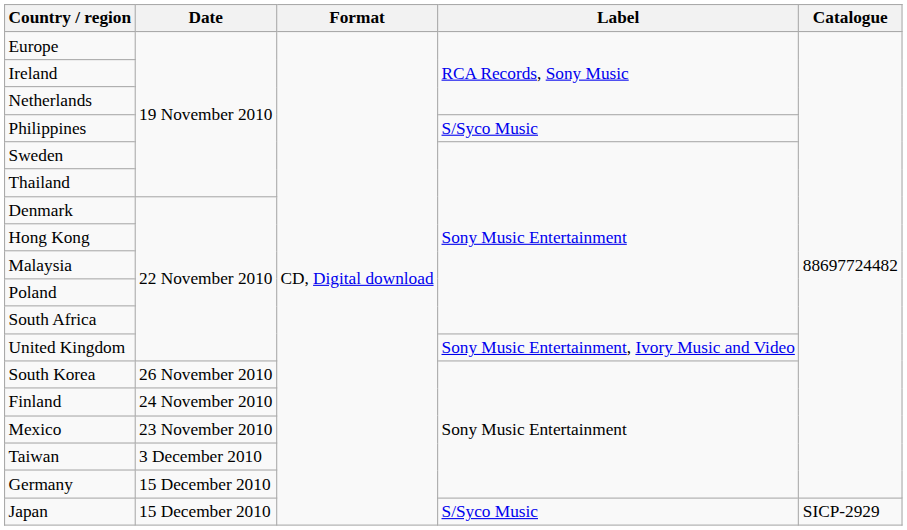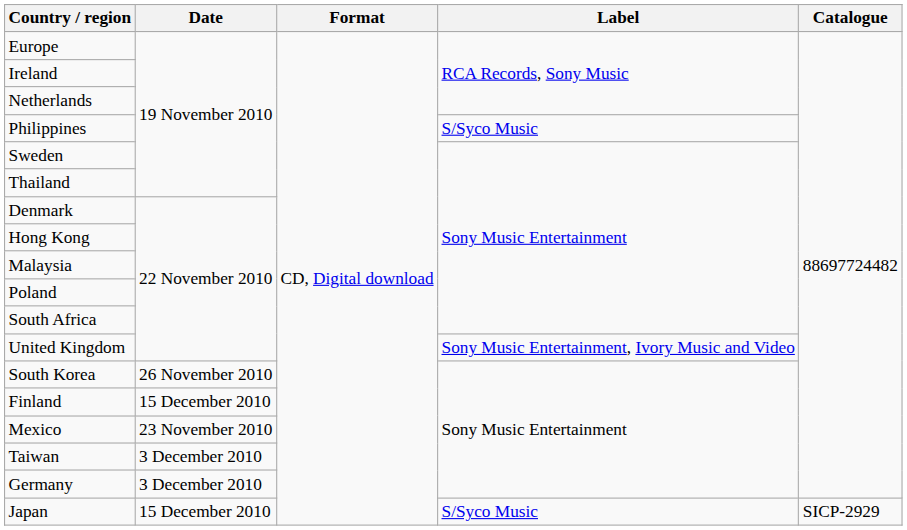Finland | Date: 24 November 2010 -> 15 December 2010
Germany | Date: 15 December 2010 -> 3 December 2010
